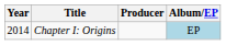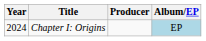Chapter I: Origins | Year: 2014 -> 2024
